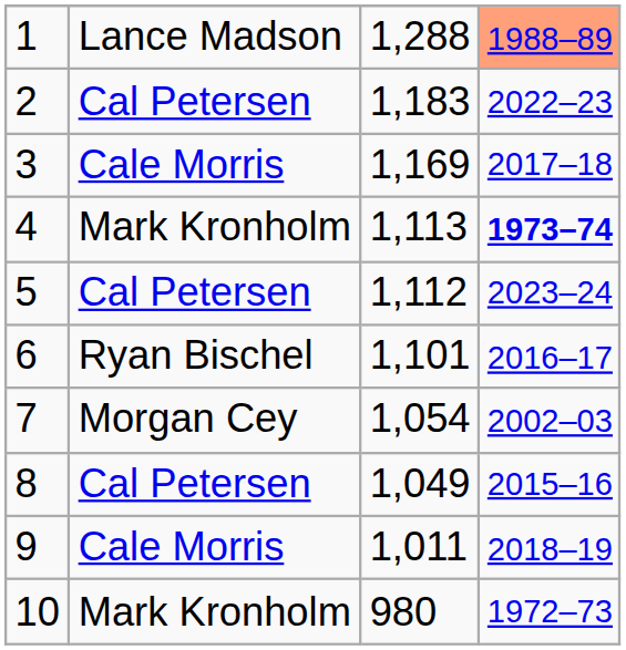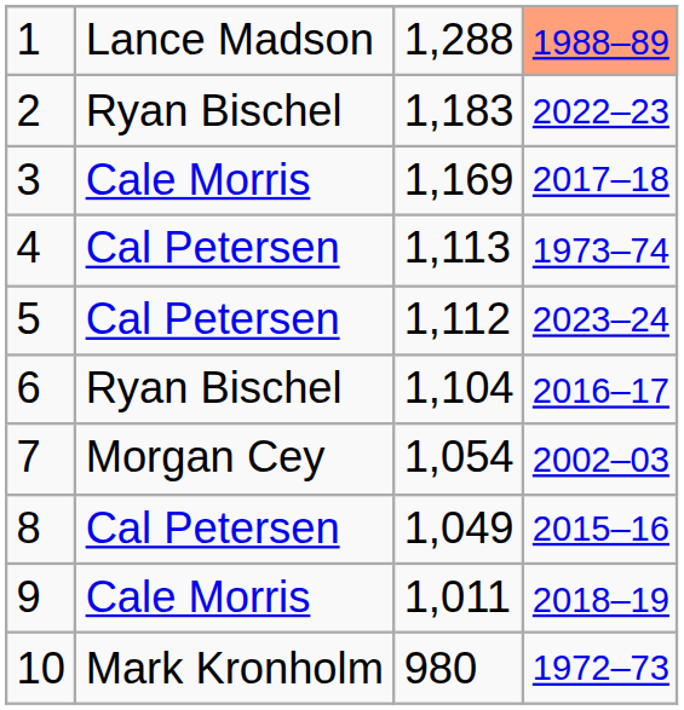2 | column 2: Cal Petersen -> Ryan Bischel
4 | column 2: Mark Kronholm -> Cal Petersen
4 | column 4: bold -> normal
6 | column 3: 1,101 -> 1,104
